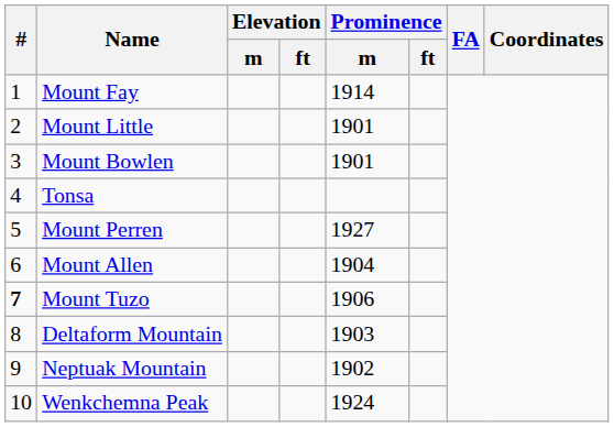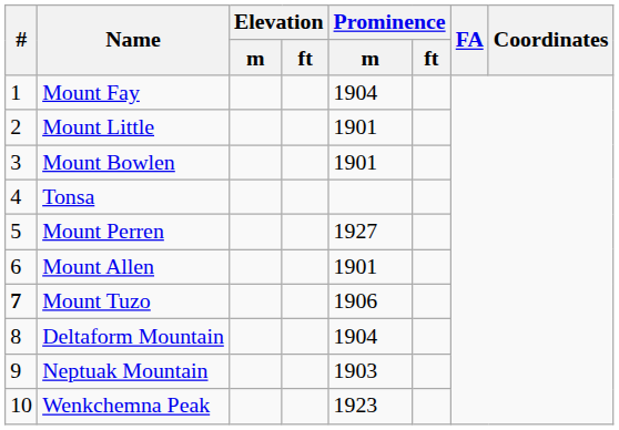Mount Fay | Prominence / m: 1914 -> 1904
Mount Allen | Prominence / m: 1904 -> 1901
Deltaform Mountain | Prominence / m: 1903 -> 1904
Neptuak Mountain | Prominence / m: 1902 -> 1903
Wenkchemna Peak | Prominence / m: 1924 -> 1923
